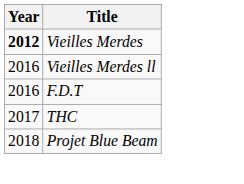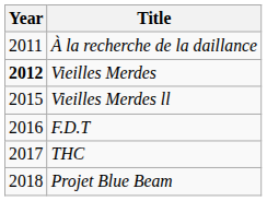+ row: 2011 | À la recherche de la daillance
Vieilles Merdes ll | Year: 2016 -> 2015
